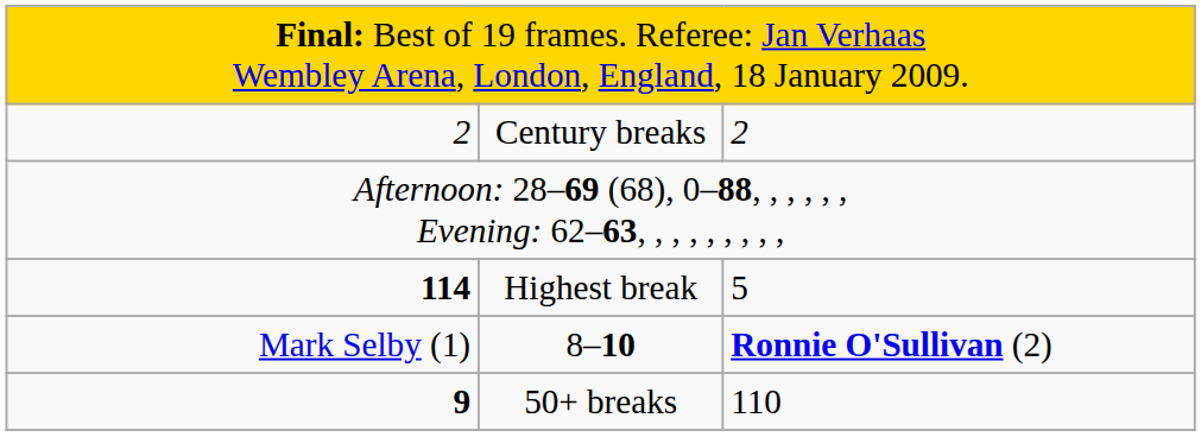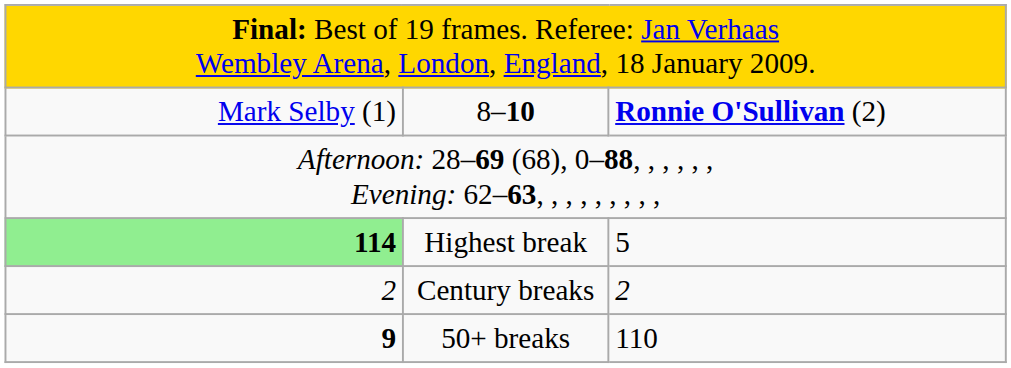rows swapped: 8–10 <-> Century breaks
Highest break | column 1: no background -> lightgreen background
